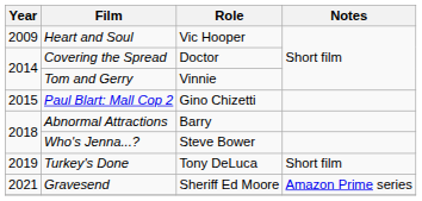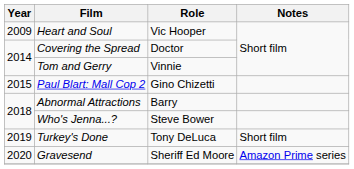Gravesend | Year: 2021 -> 2020
